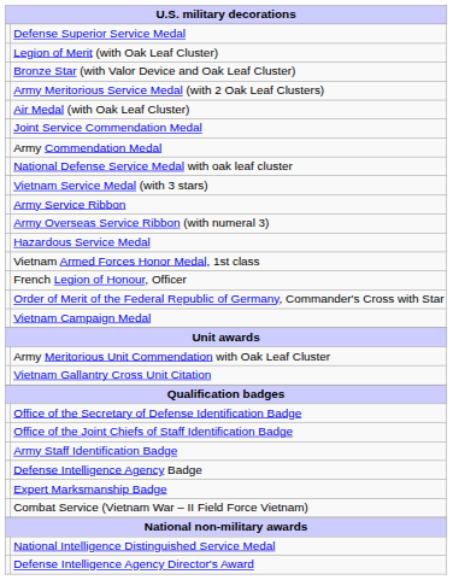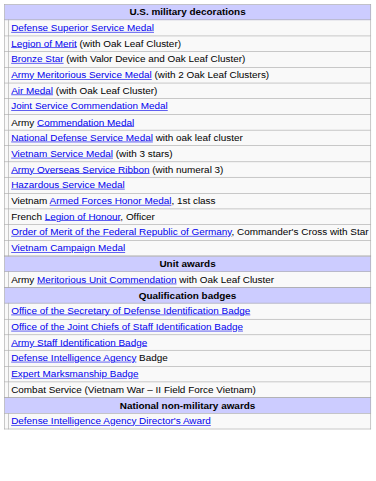- row: Army Service Ribbon
- row: Vietnam Gallantry Cross Unit Citation
- row: National Intelligence Distinguished Service Medal
